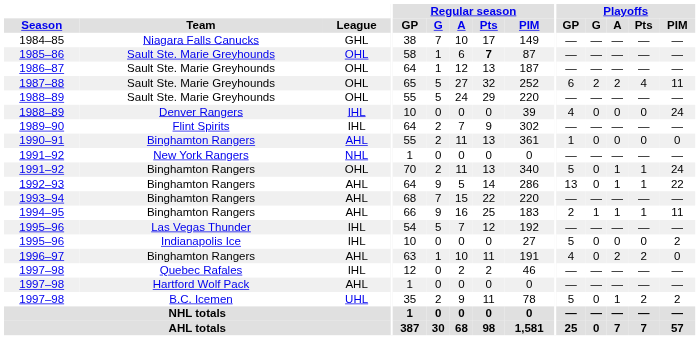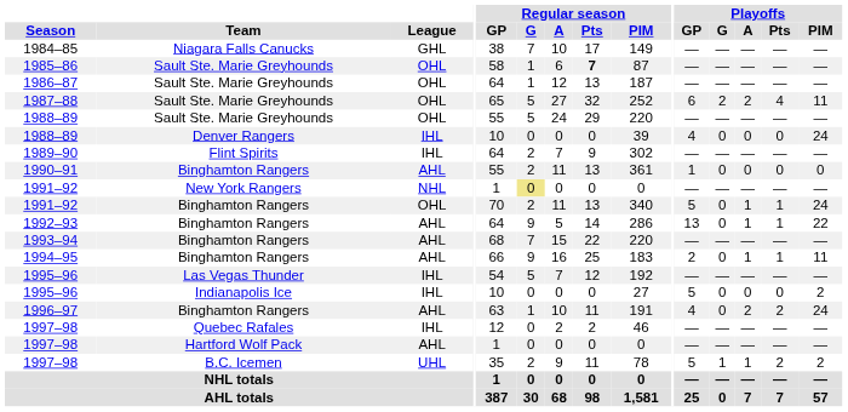1991–92 / New York Rangers | Regular season / G: no background -> khaki background
1994–95 | Playoffs / G: 1 -> 0
1996–97 | Playoffs / PIM: 0 -> 24
1997–98 / B.C. Icemen | Playoffs / G: 0 -> 1
